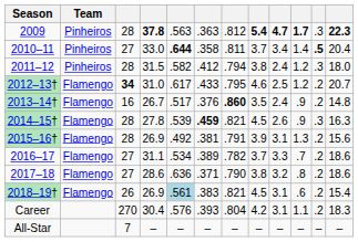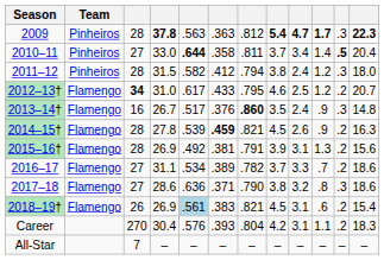2013–14† | column 11: .2 -> .3
2014–15† | column 11: .3 -> .2
2017–18 | column 11: .2 -> .3
